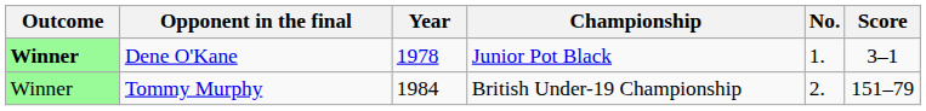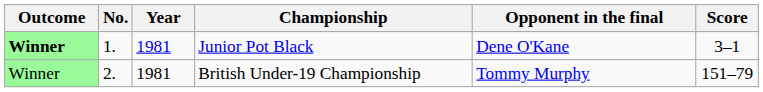columns swapped: No. <-> Opponent in the final
Junior Pot Black | Year: 1978 -> 1981
British Under-19 Championship | Year: 1984 -> 1981
